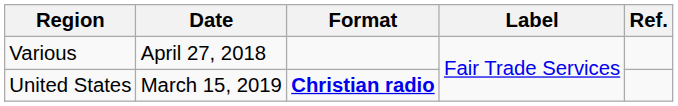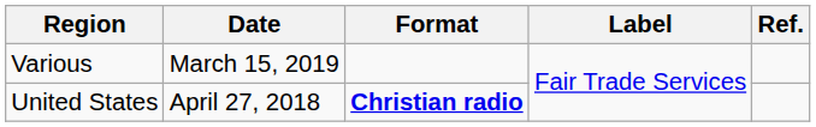Various | Date: April 27, 2018 -> March 15, 2019
United States | Date: March 15, 2019 -> April 27, 2018
